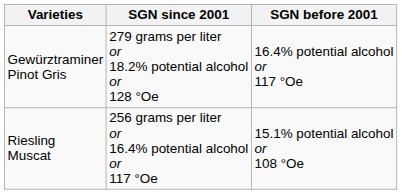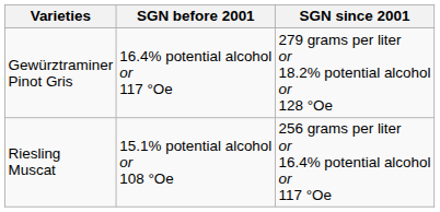columns swapped: SGN since 2001 <-> SGN before 2001
